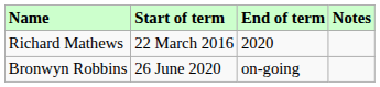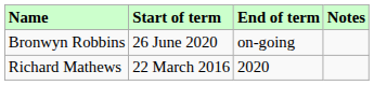rows swapped: Richard Mathews <-> Bronwyn Robbins
